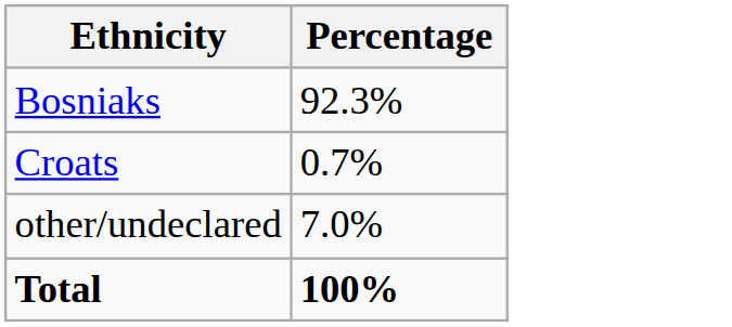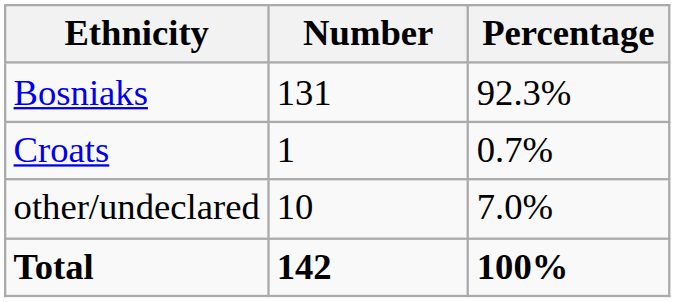+ column: Number | 131 | 1 | 10 | 142
